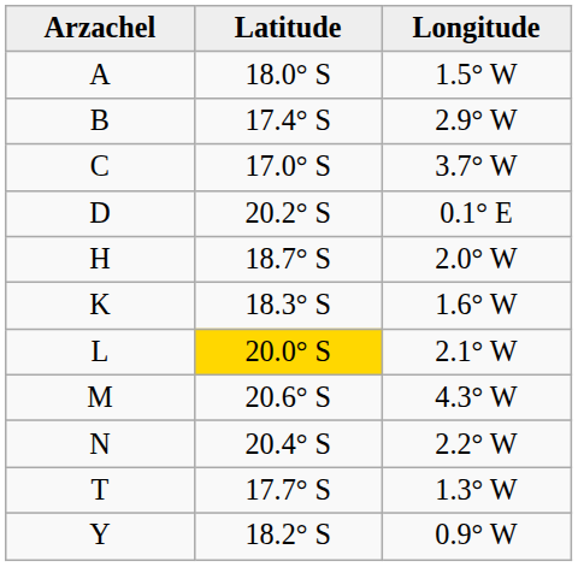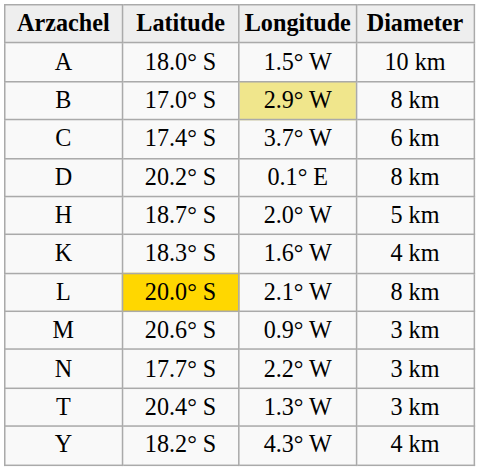+ column: Diameter | 10 km | 8 km | 6 km | 8 km | 5 km | 4 km | 8 km | 3 km | 3 km | 3 km | 4 km
B | Latitude: 17.4° S -> 17.0° S
B | Longitude: no background -> khaki background
C | Latitude: 17.0° S -> 17.4° S
M | Longitude: 4.3° W -> 0.9° W
N | Latitude: 20.4° S -> 17.7° S
T | Latitude: 17.7° S -> 20.4° S
Y | Longitude: 0.9° W -> 4.3° W
